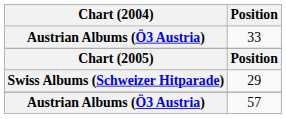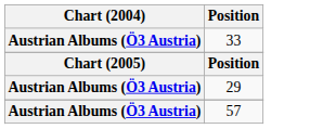29 | Chart (2004): Swiss Albums (Schweizer Hitparade) -> Austrian Albums (Ö3 Austria)
